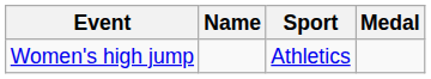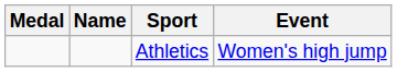columns swapped: Medal <-> Event
